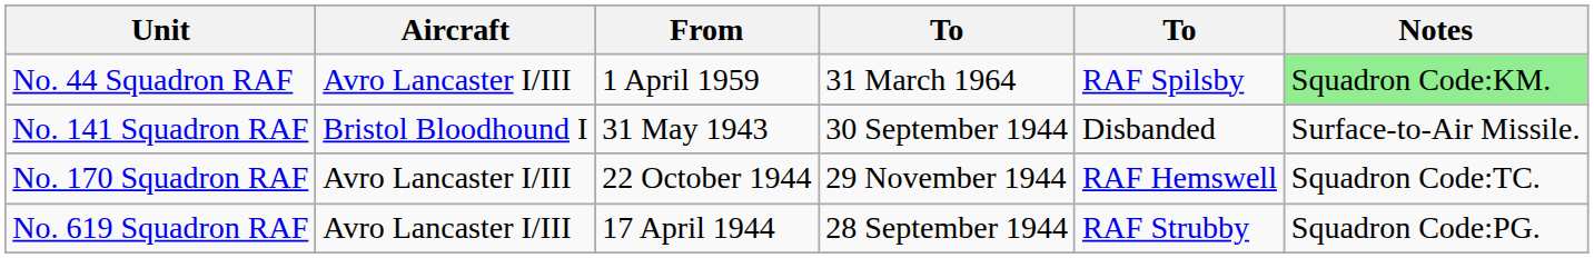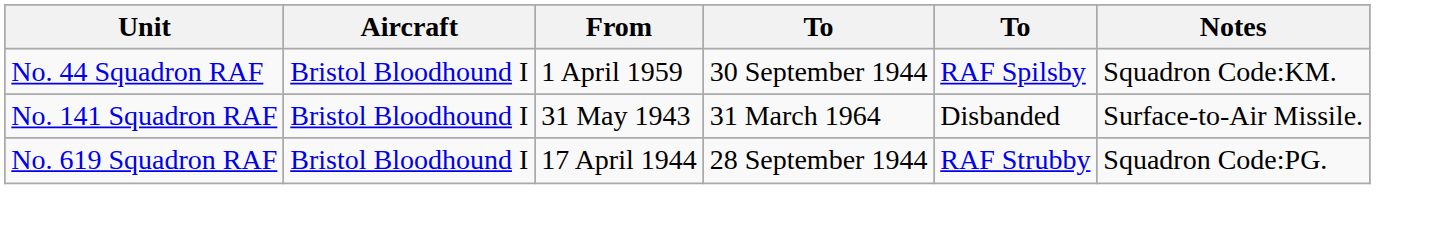No. 44 Squadron RAF | Aircraft: Avro Lancaster I/III -> Bristol Bloodhound I
No. 44 Squadron RAF | column 4: 31 March 1964 -> 30 September 1944
No. 44 Squadron RAF | Notes: lightgreen background -> no background
No. 141 Squadron RAF | column 4: 30 September 1944 -> 31 March 1964
- row: No. 170 Squadron RAF | Avro Lancaster I/III | 22 October 1944 | 29 November 1944 | RAF Hemswell | Squadron Code:TC.
No. 619 Squadron RAF | Aircraft: Avro Lancaster I/III -> Bristol Bloodhound I
